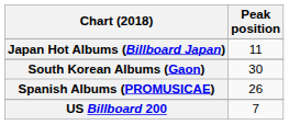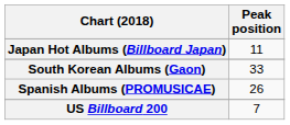South Korean Albums (Gaon) | Peak position: 30 -> 33
